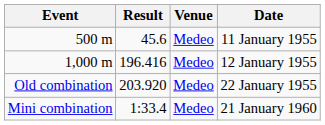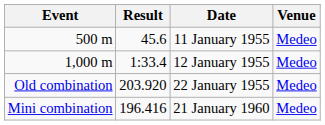columns swapped: Date <-> Venue
1,000 m | Result: 196.416 -> 1:33.4
Mini combination | Result: 1:33.4 -> 196.416
